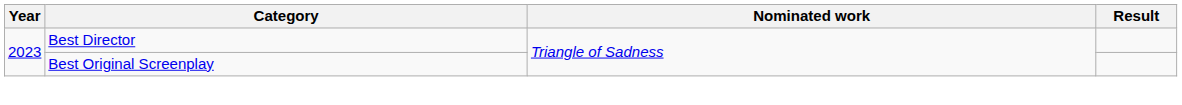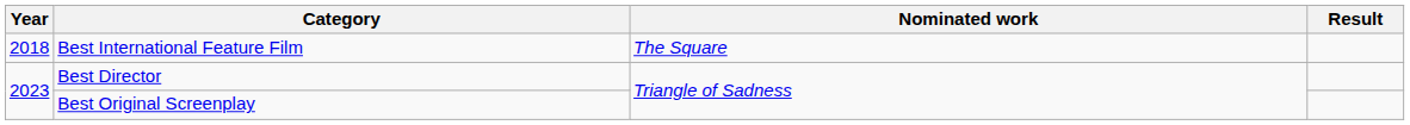+ row: 2018 | Best International Feature Film | The Square
